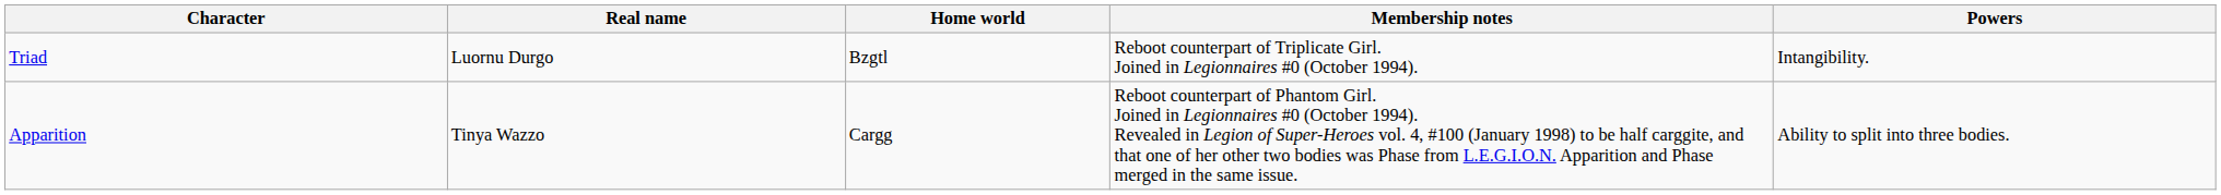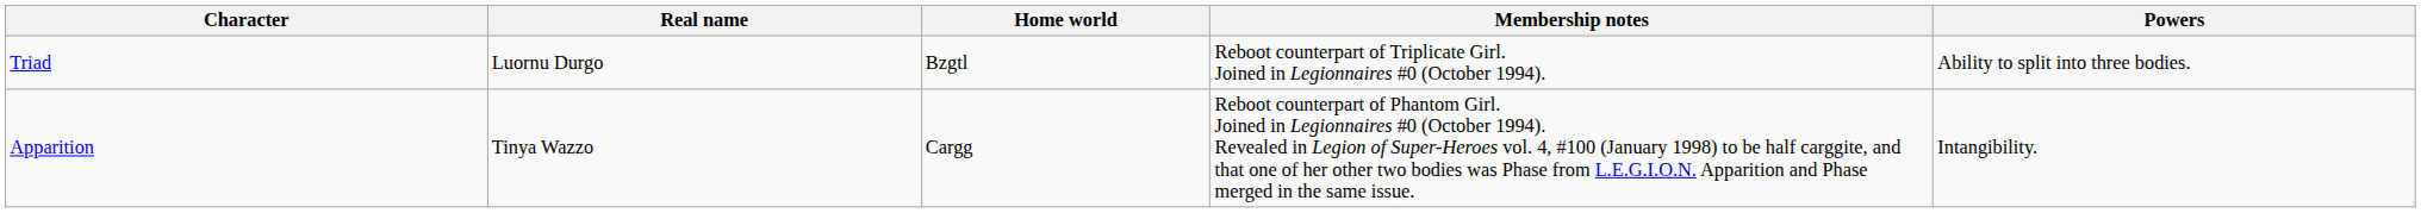Triad | Powers: Intangibility. -> Ability to split into three bodies.
Apparition | Powers: Ability to split into three bodies. -> Intangibility.
